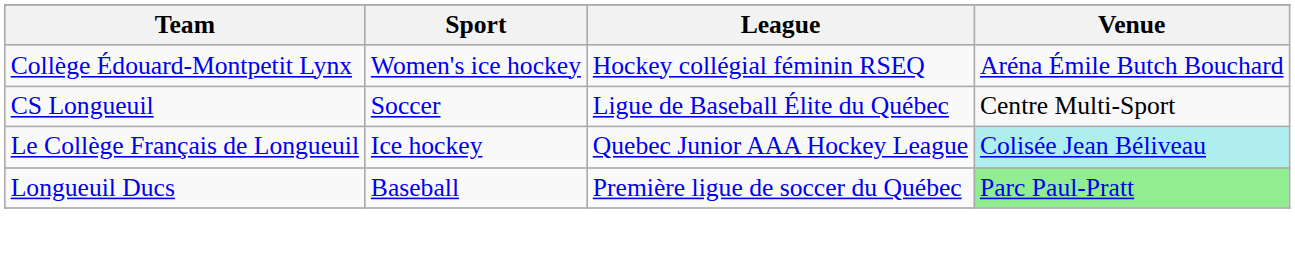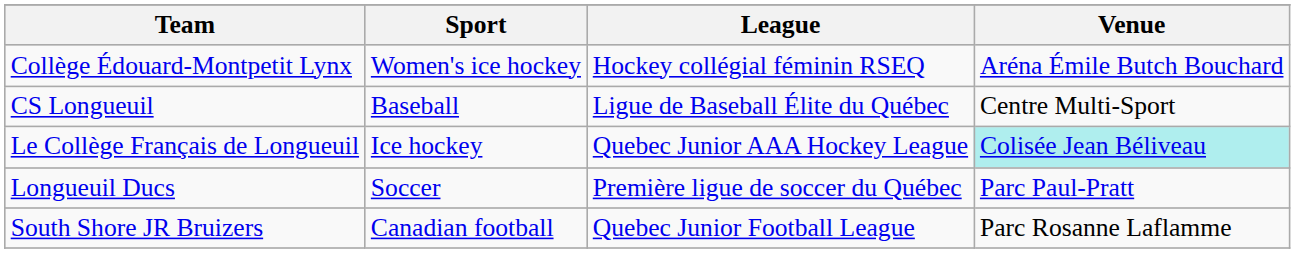CS Longueuil | Sport: Soccer -> Baseball
Longueuil Ducs | Sport: Baseball -> Soccer
Longueuil Ducs | Venue: lightgreen background -> no background
+ row: South Shore JR Bruizers | Canadian football | Quebec Junior Football League | Parc Rosanne Laflamme
